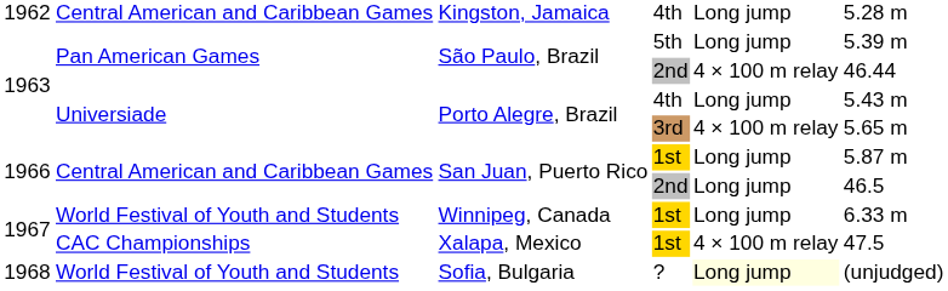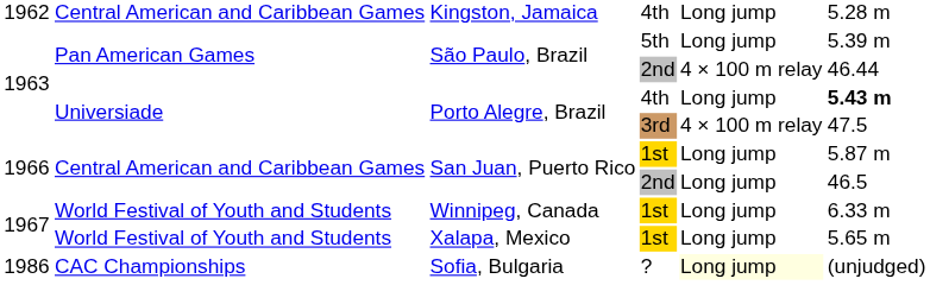Porto Alegre, Brazil / 4th | column 6: normal -> bold
Porto Alegre, Brazil / 3rd | column 6: 5.65 m -> 47.5
Xalapa, Mexico | column 2: CAC Championships -> World Festival of Youth and Students
Xalapa, Mexico | column 5: 4 × 100 m relay -> Long jump
Xalapa, Mexico | column 6: 47.5 -> 5.65 m
Sofia, Bulgaria | column 1: 1968 -> 1986
Sofia, Bulgaria | column 2: World Festival of Youth and Students -> CAC Championships
